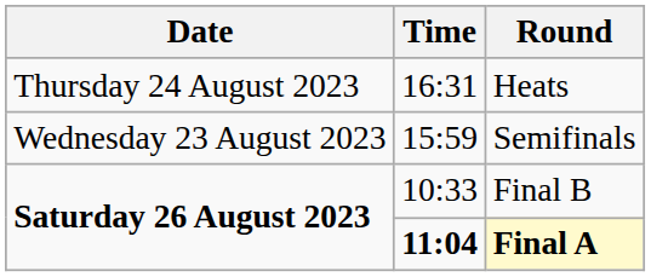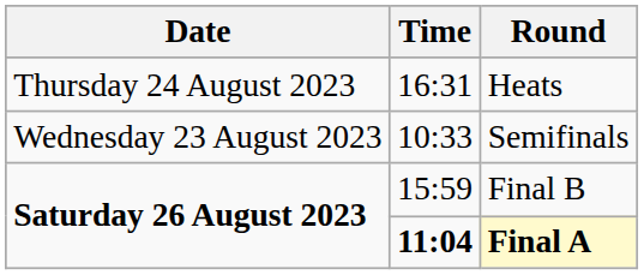Semifinals | Time: 15:59 -> 10:33
Final B | Time: 10:33 -> 15:59
